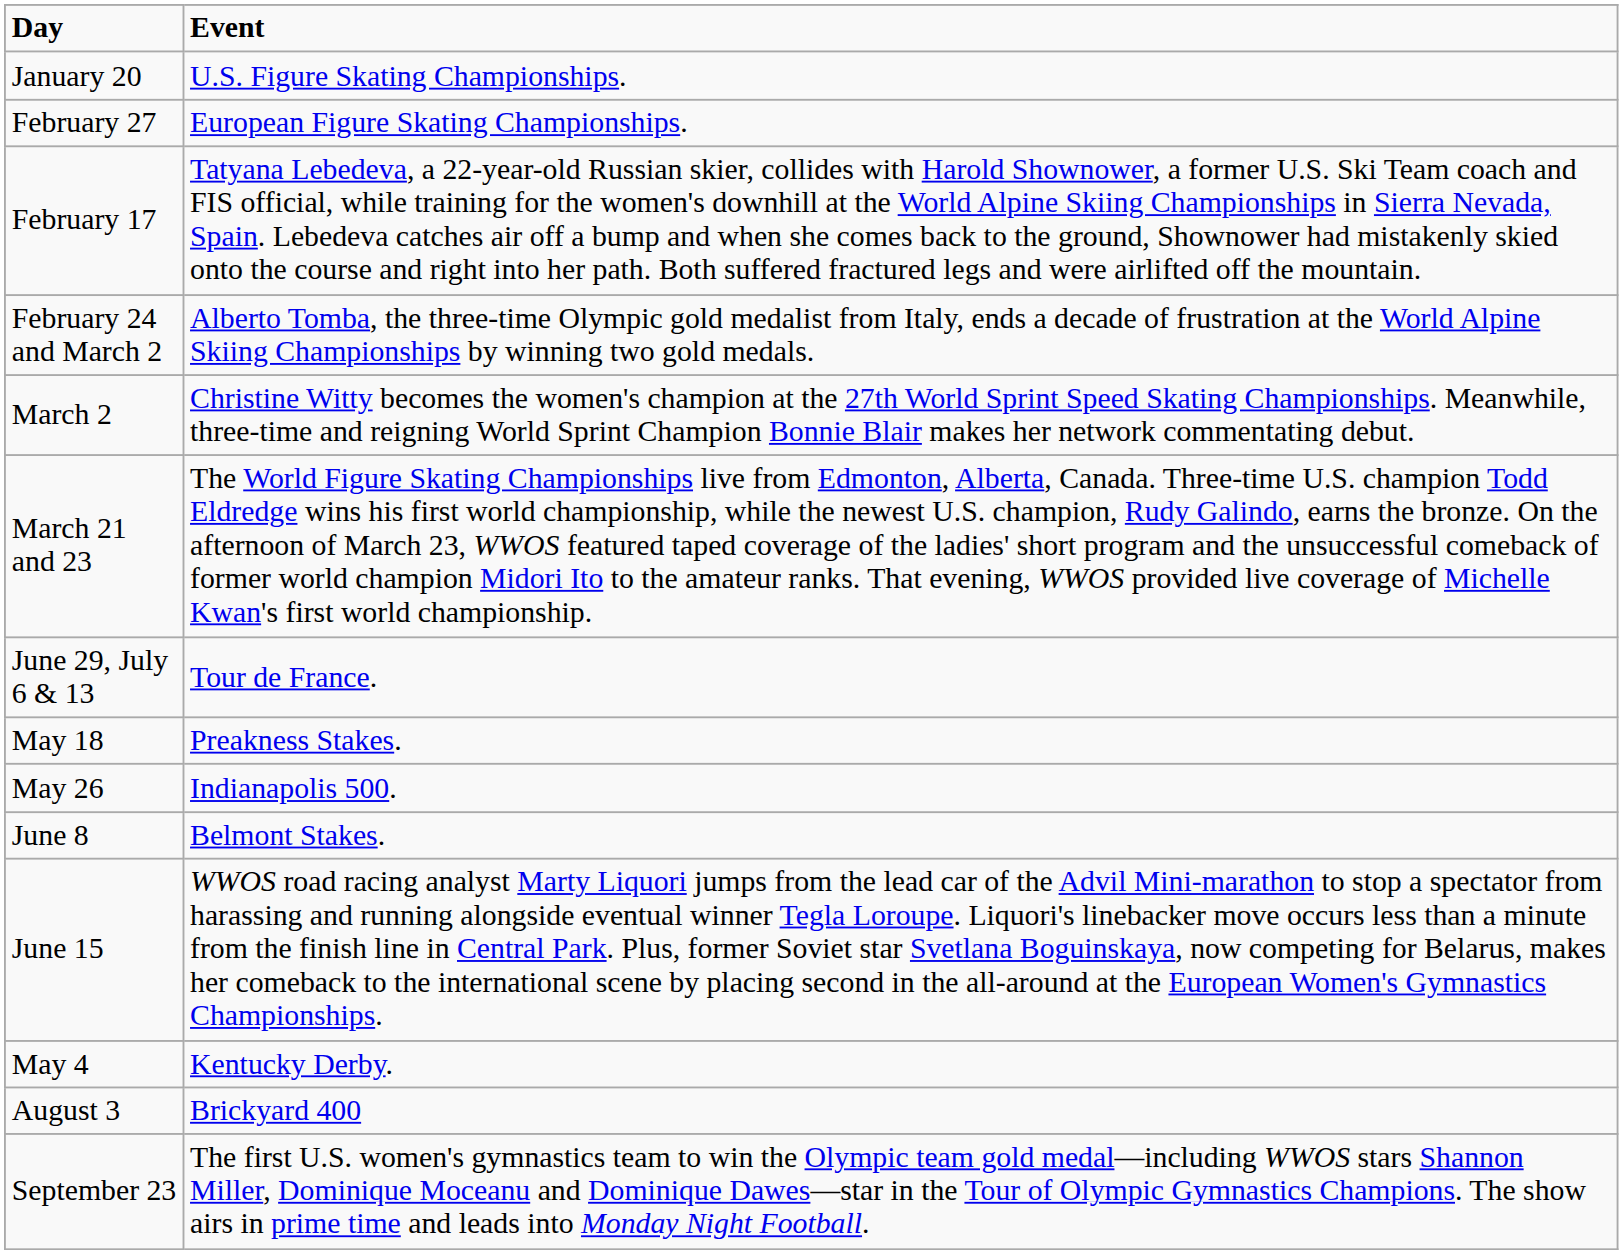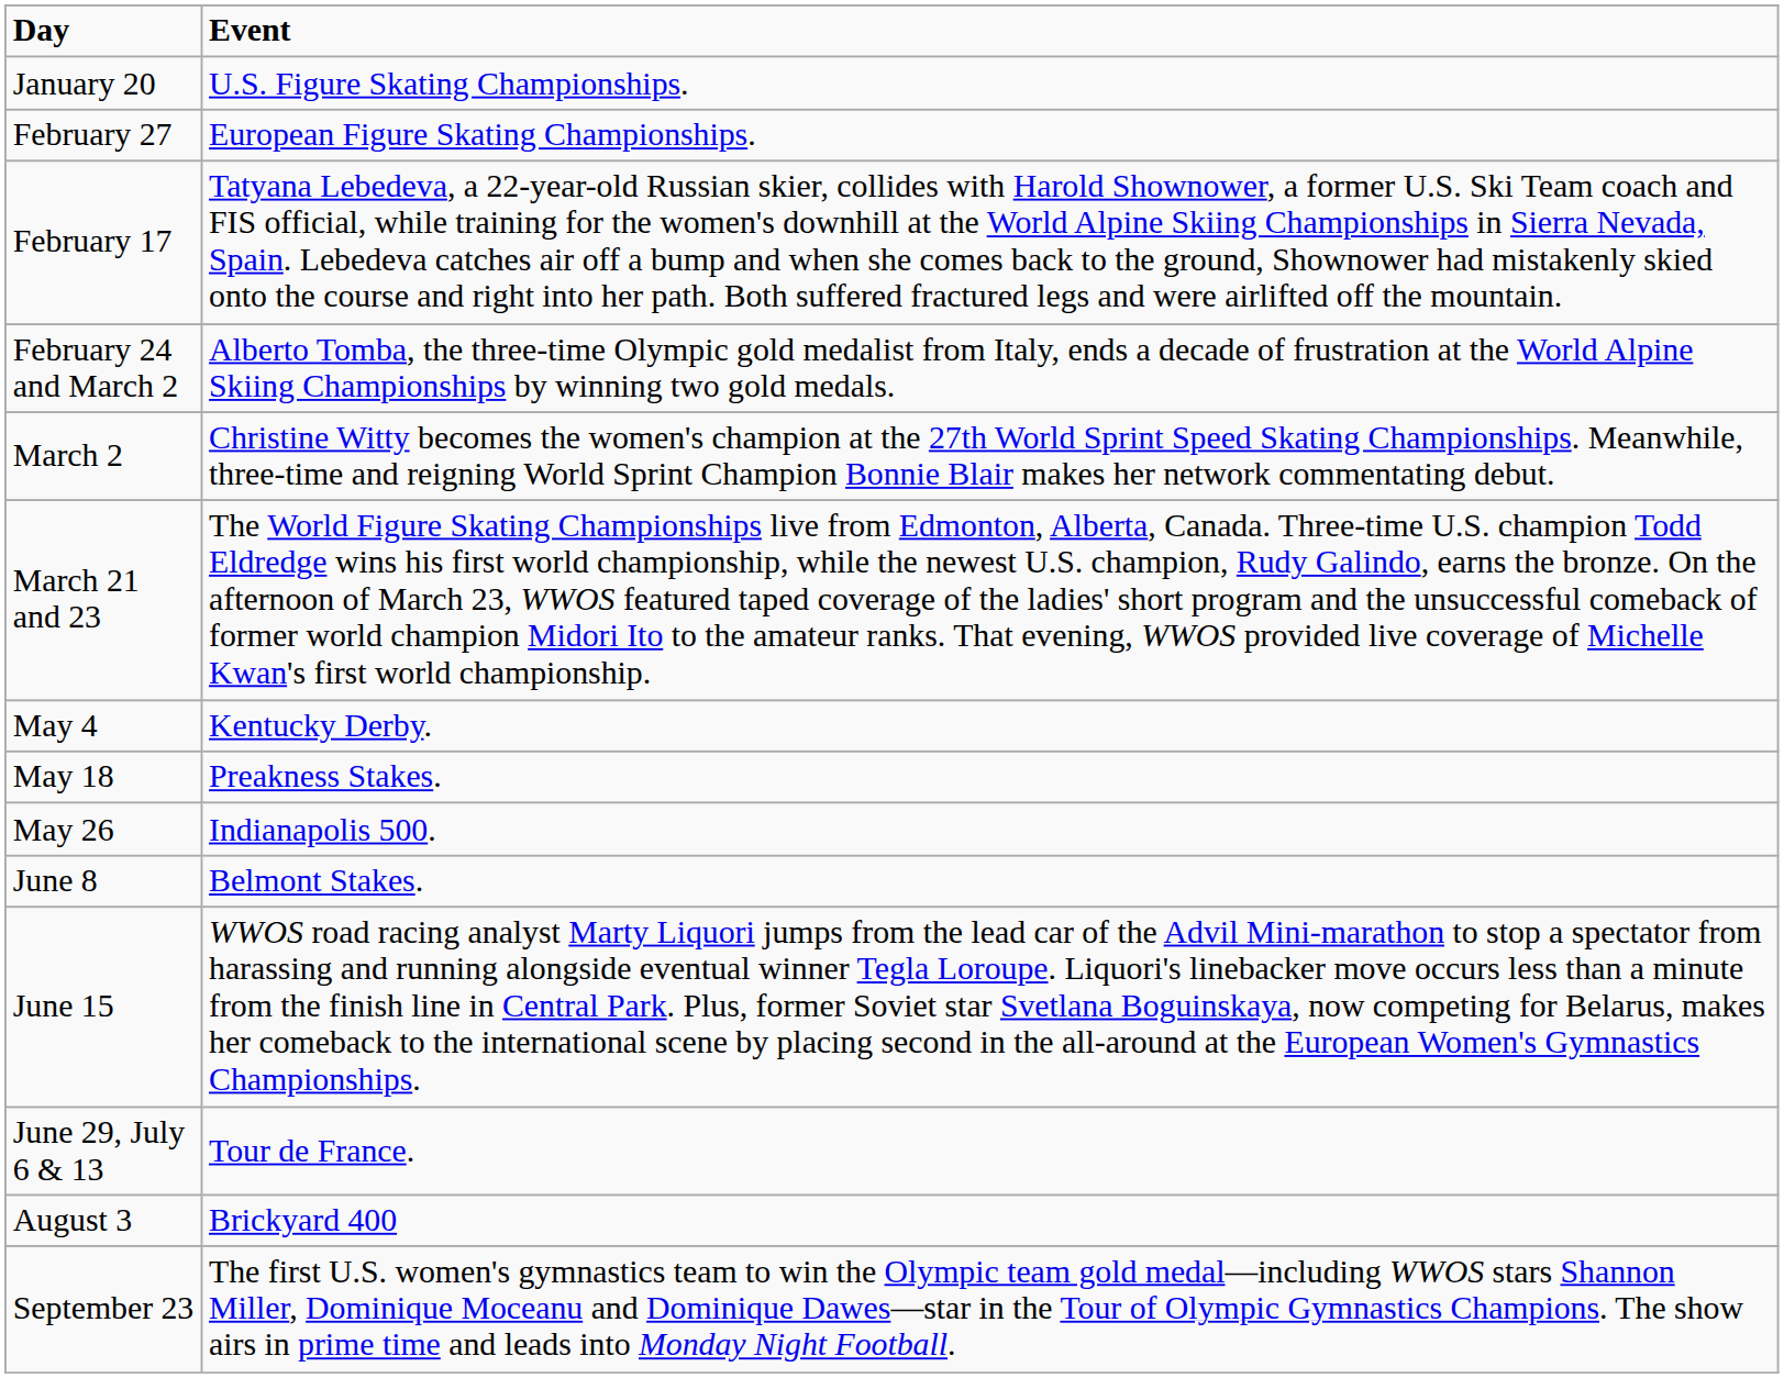rows swapped: May 4 <-> June 29, July 6 & 13
